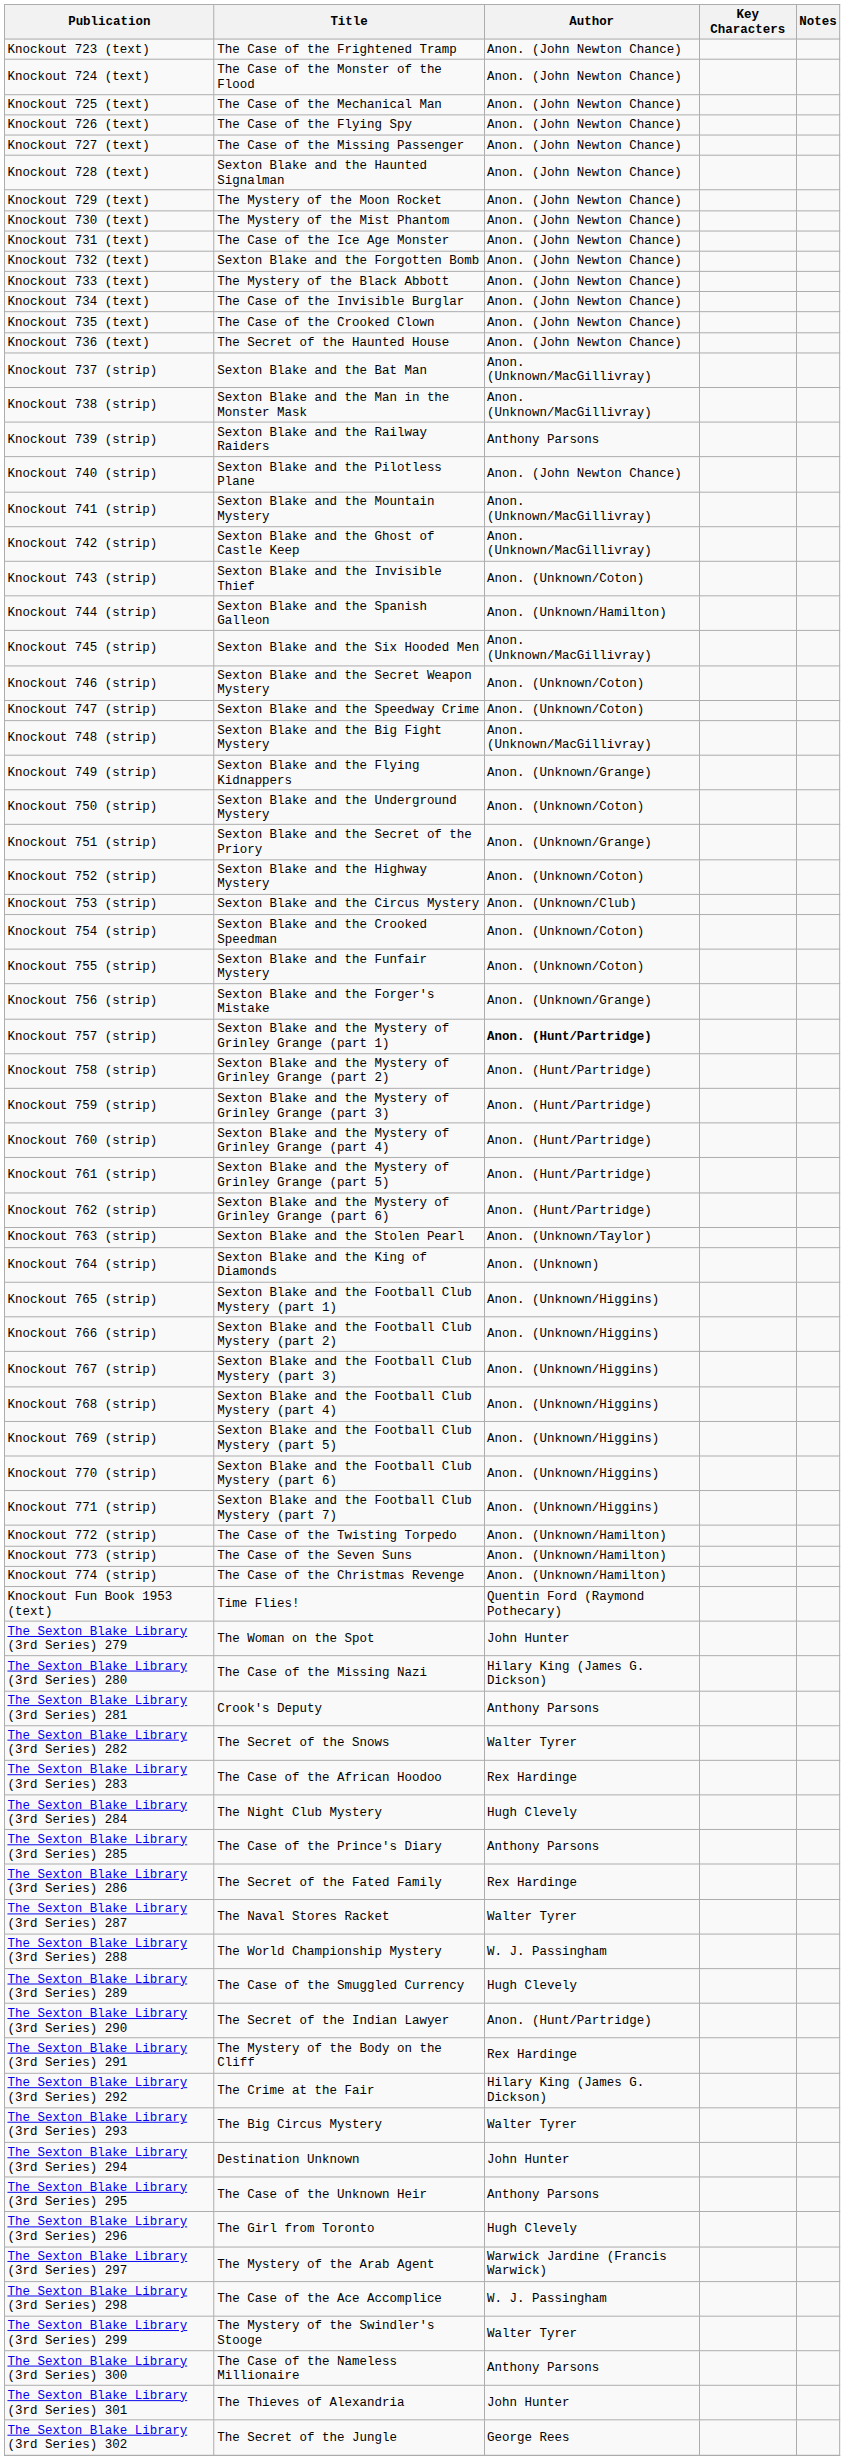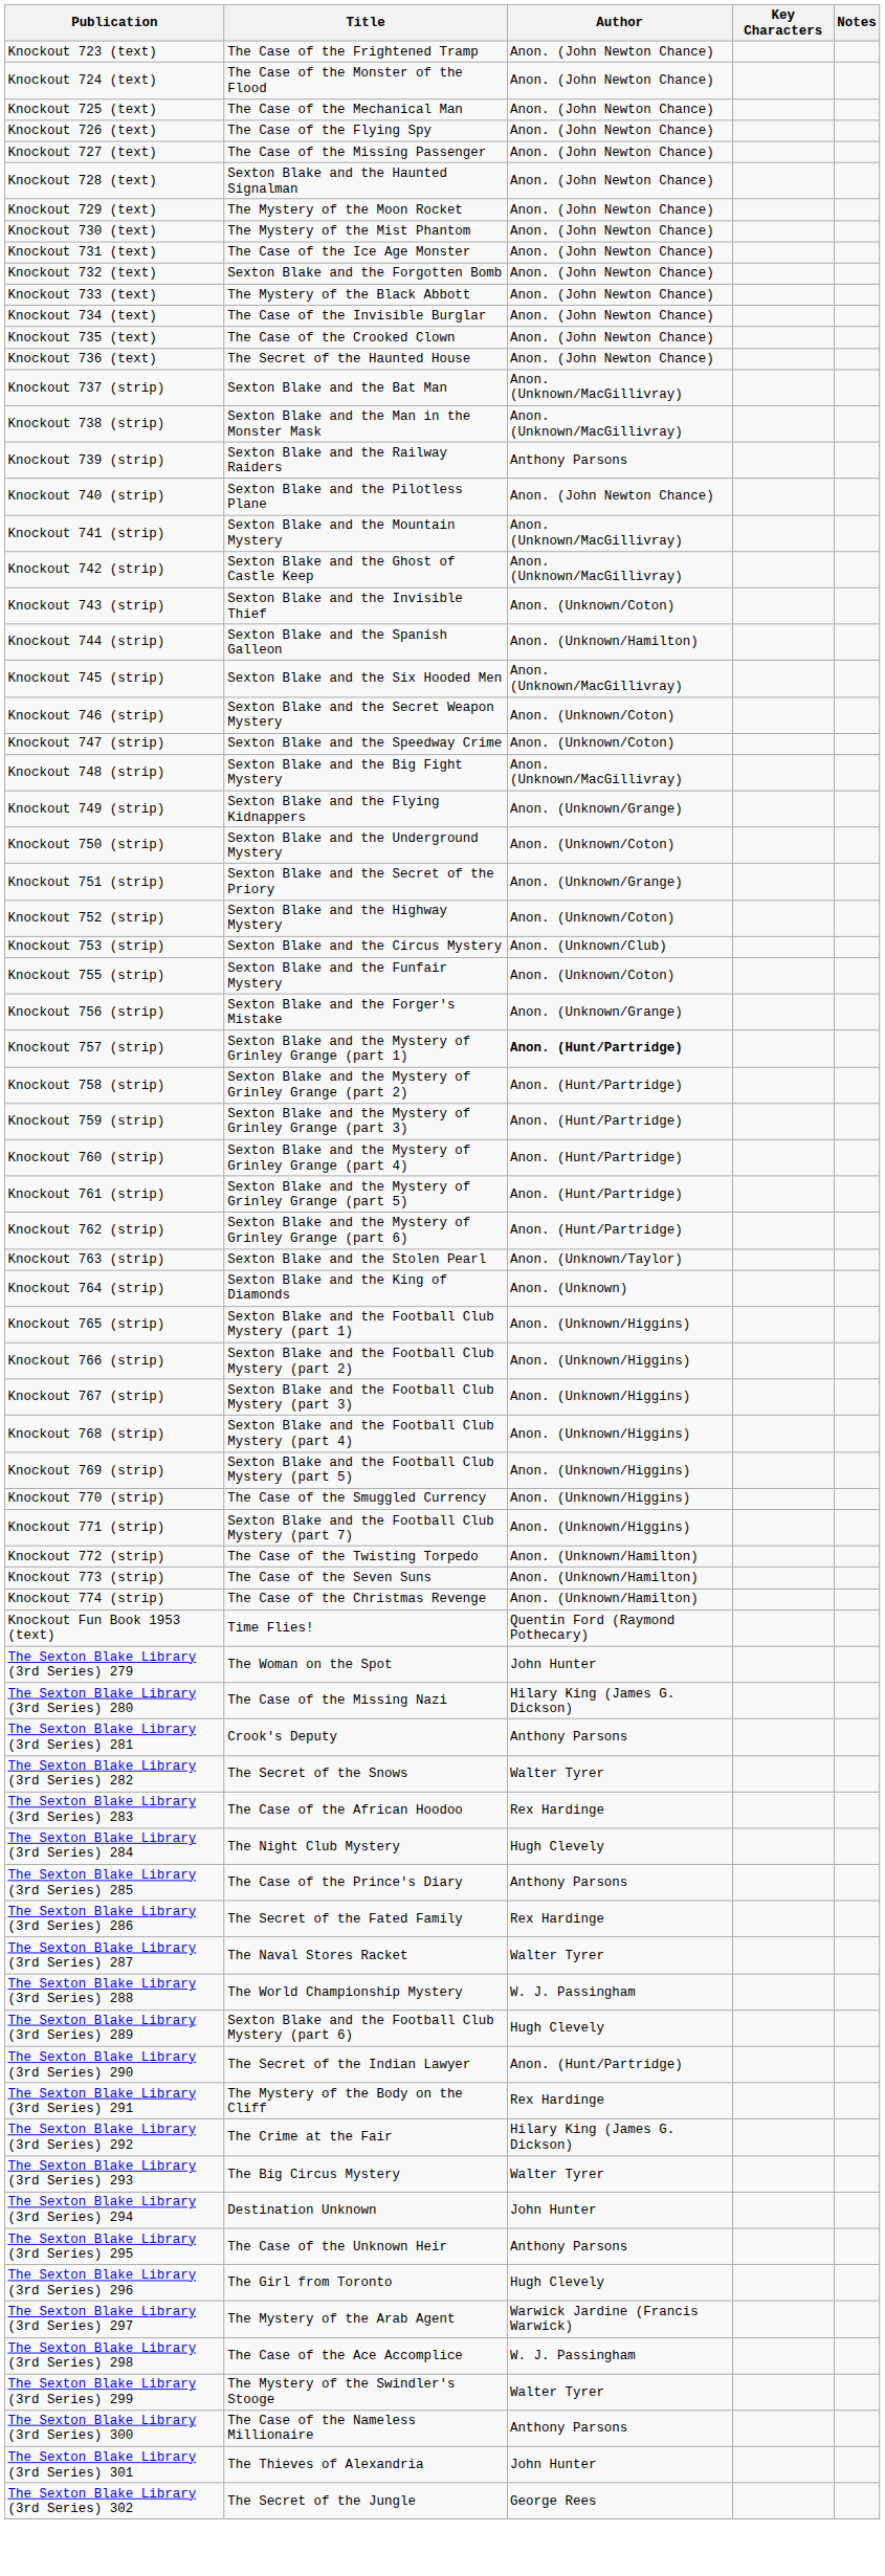- row: Knockout 754 (strip) | Sexton Blake and the Crooked Speedman | Anon. (Unknown/Coton)
Knockout 770 (strip) | Title: Sexton Blake and the Football Club Mystery (part 6) -> The Case of the Smuggled Currency
The Sexton Blake Library (3rd Series) 289 | Title: The Case of the Smuggled Currency -> Sexton Blake and the Football Club Mystery (part 6)
